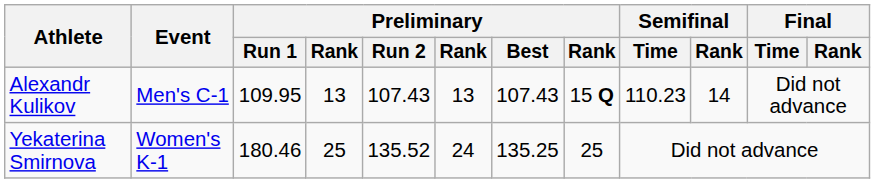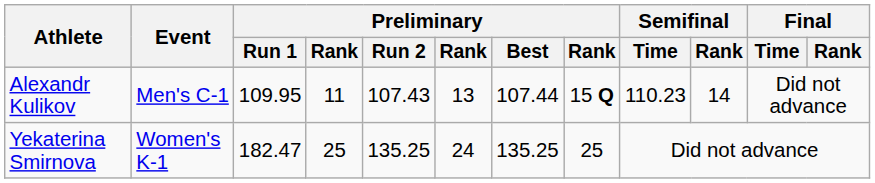Alexandr Kulikov | column 4: 13 -> 11
Alexandr Kulikov | Preliminary / Best: 107.43 -> 107.44
Yekaterina Smirnova | Preliminary / Run 1: 180.46 -> 182.47
Yekaterina Smirnova | Preliminary / Run 2: 135.52 -> 135.25
